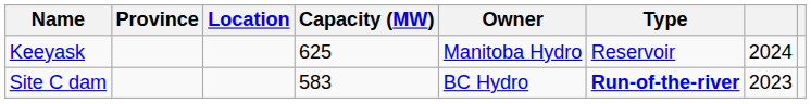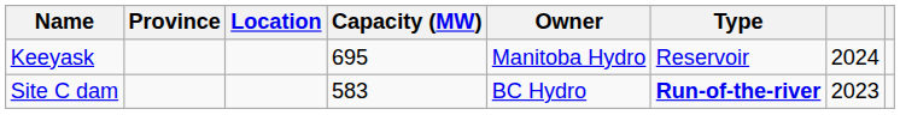Keeyask | Capacity (MW): 625 -> 695
